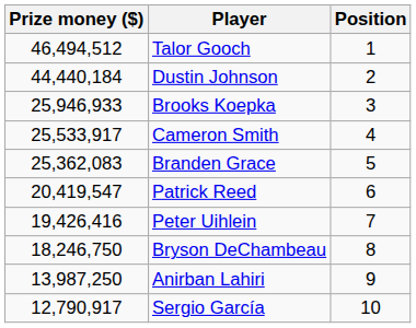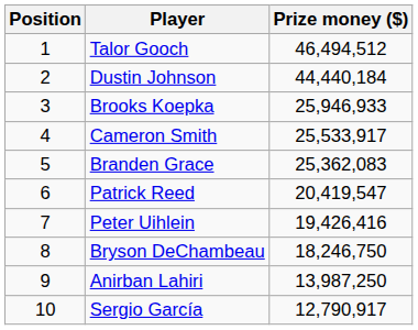columns swapped: Position <-> Prize money ($)
